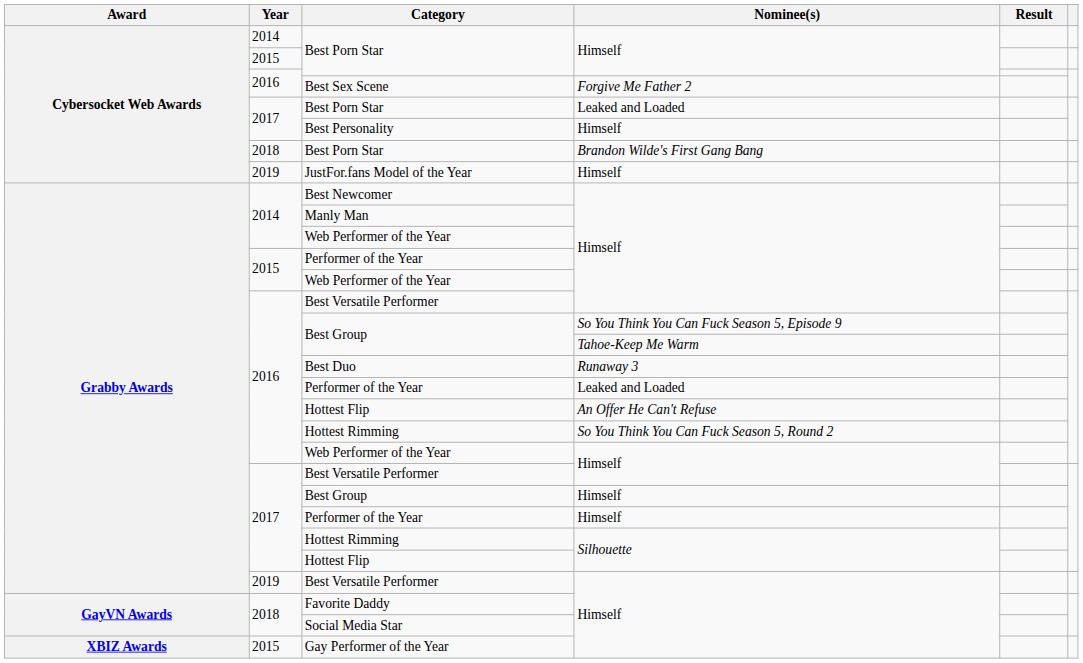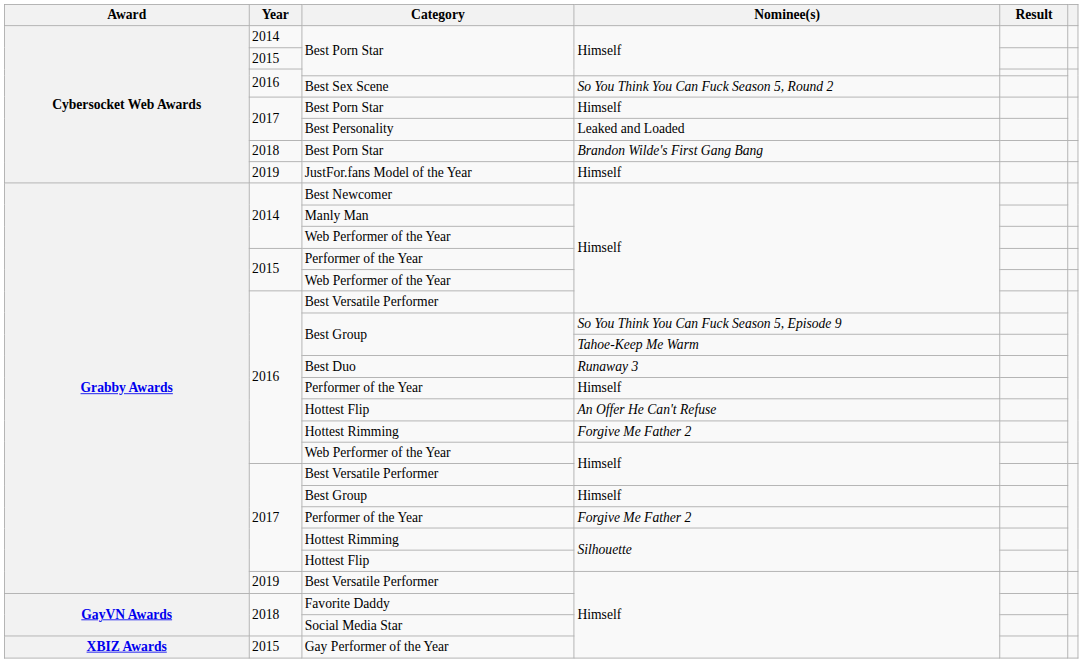Best Sex Scene | Nominee(s): Forgive Me Father 2 -> So You Think You Can Fuck Season 5, Round 2
2017 / Best Porn Star | Nominee(s): Leaked and Loaded -> Himself
Best Personality | Nominee(s): Himself -> Leaked and Loaded
2016 / Performer of the Year | Nominee(s): Leaked and Loaded -> Himself
2016 / Hottest Rimming | Nominee(s): So You Think You Can Fuck Season 5, Round 2 -> Forgive Me Father 2
2017 / Performer of the Year | Nominee(s): Himself -> Forgive Me Father 2
